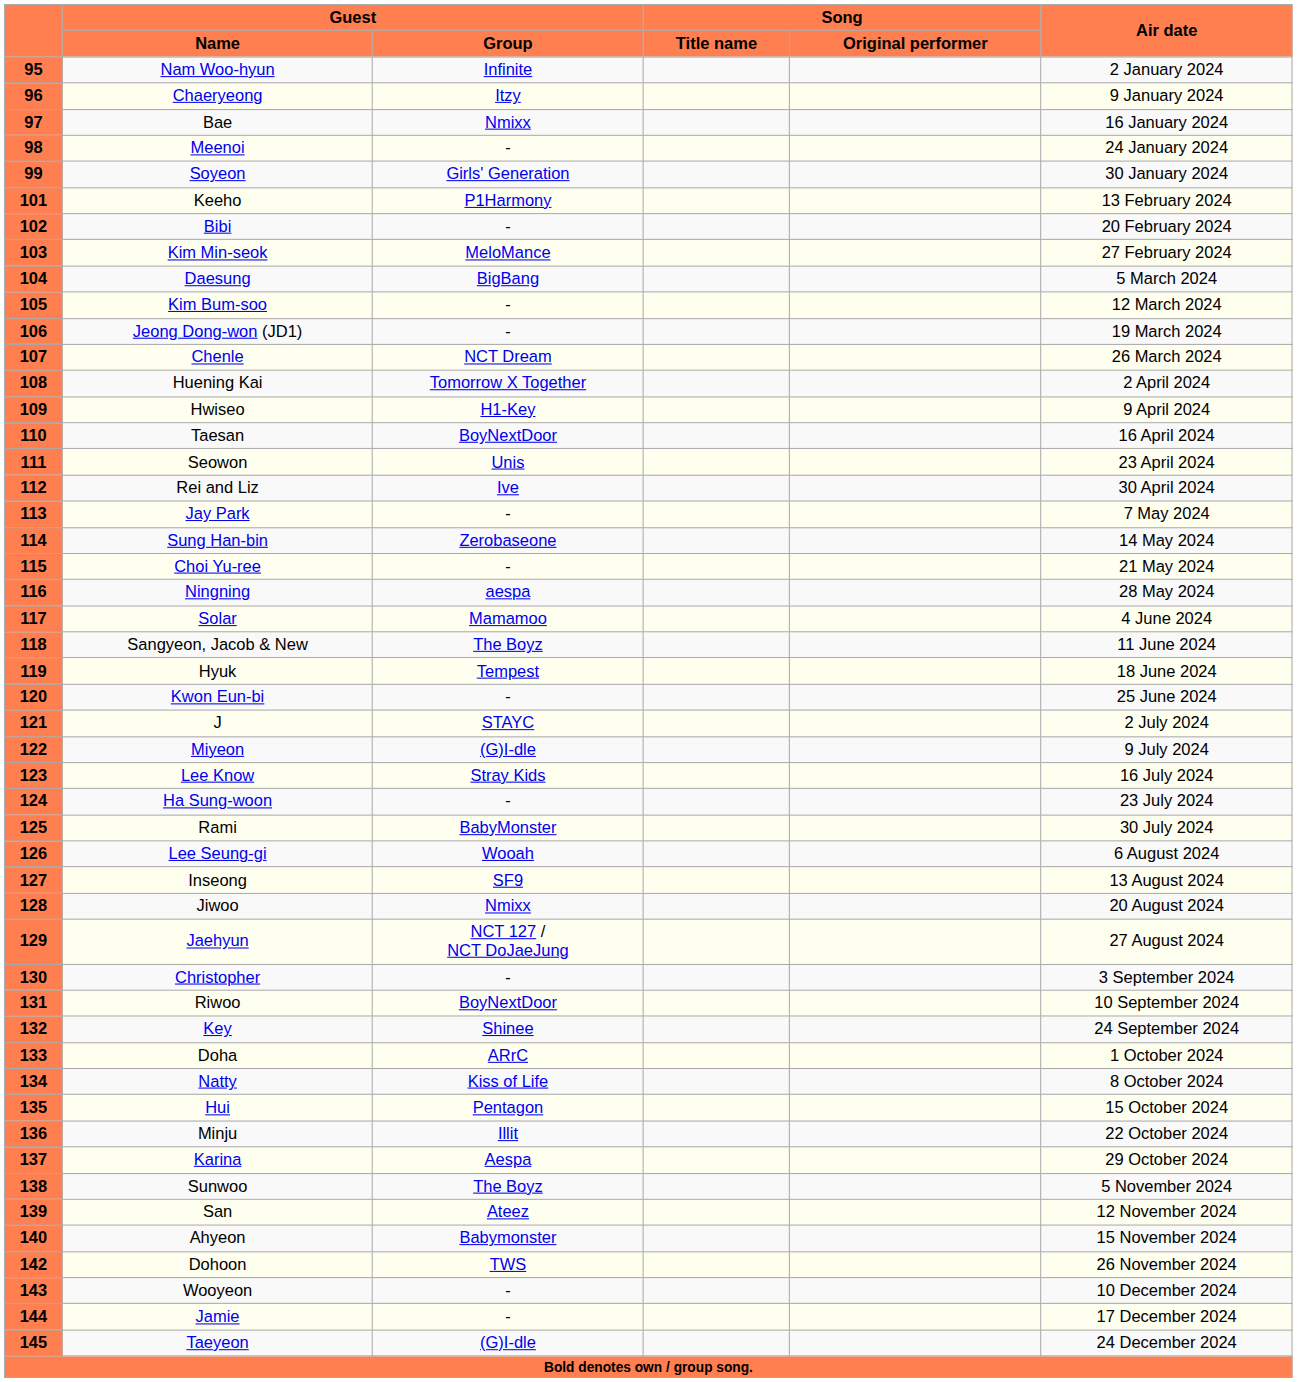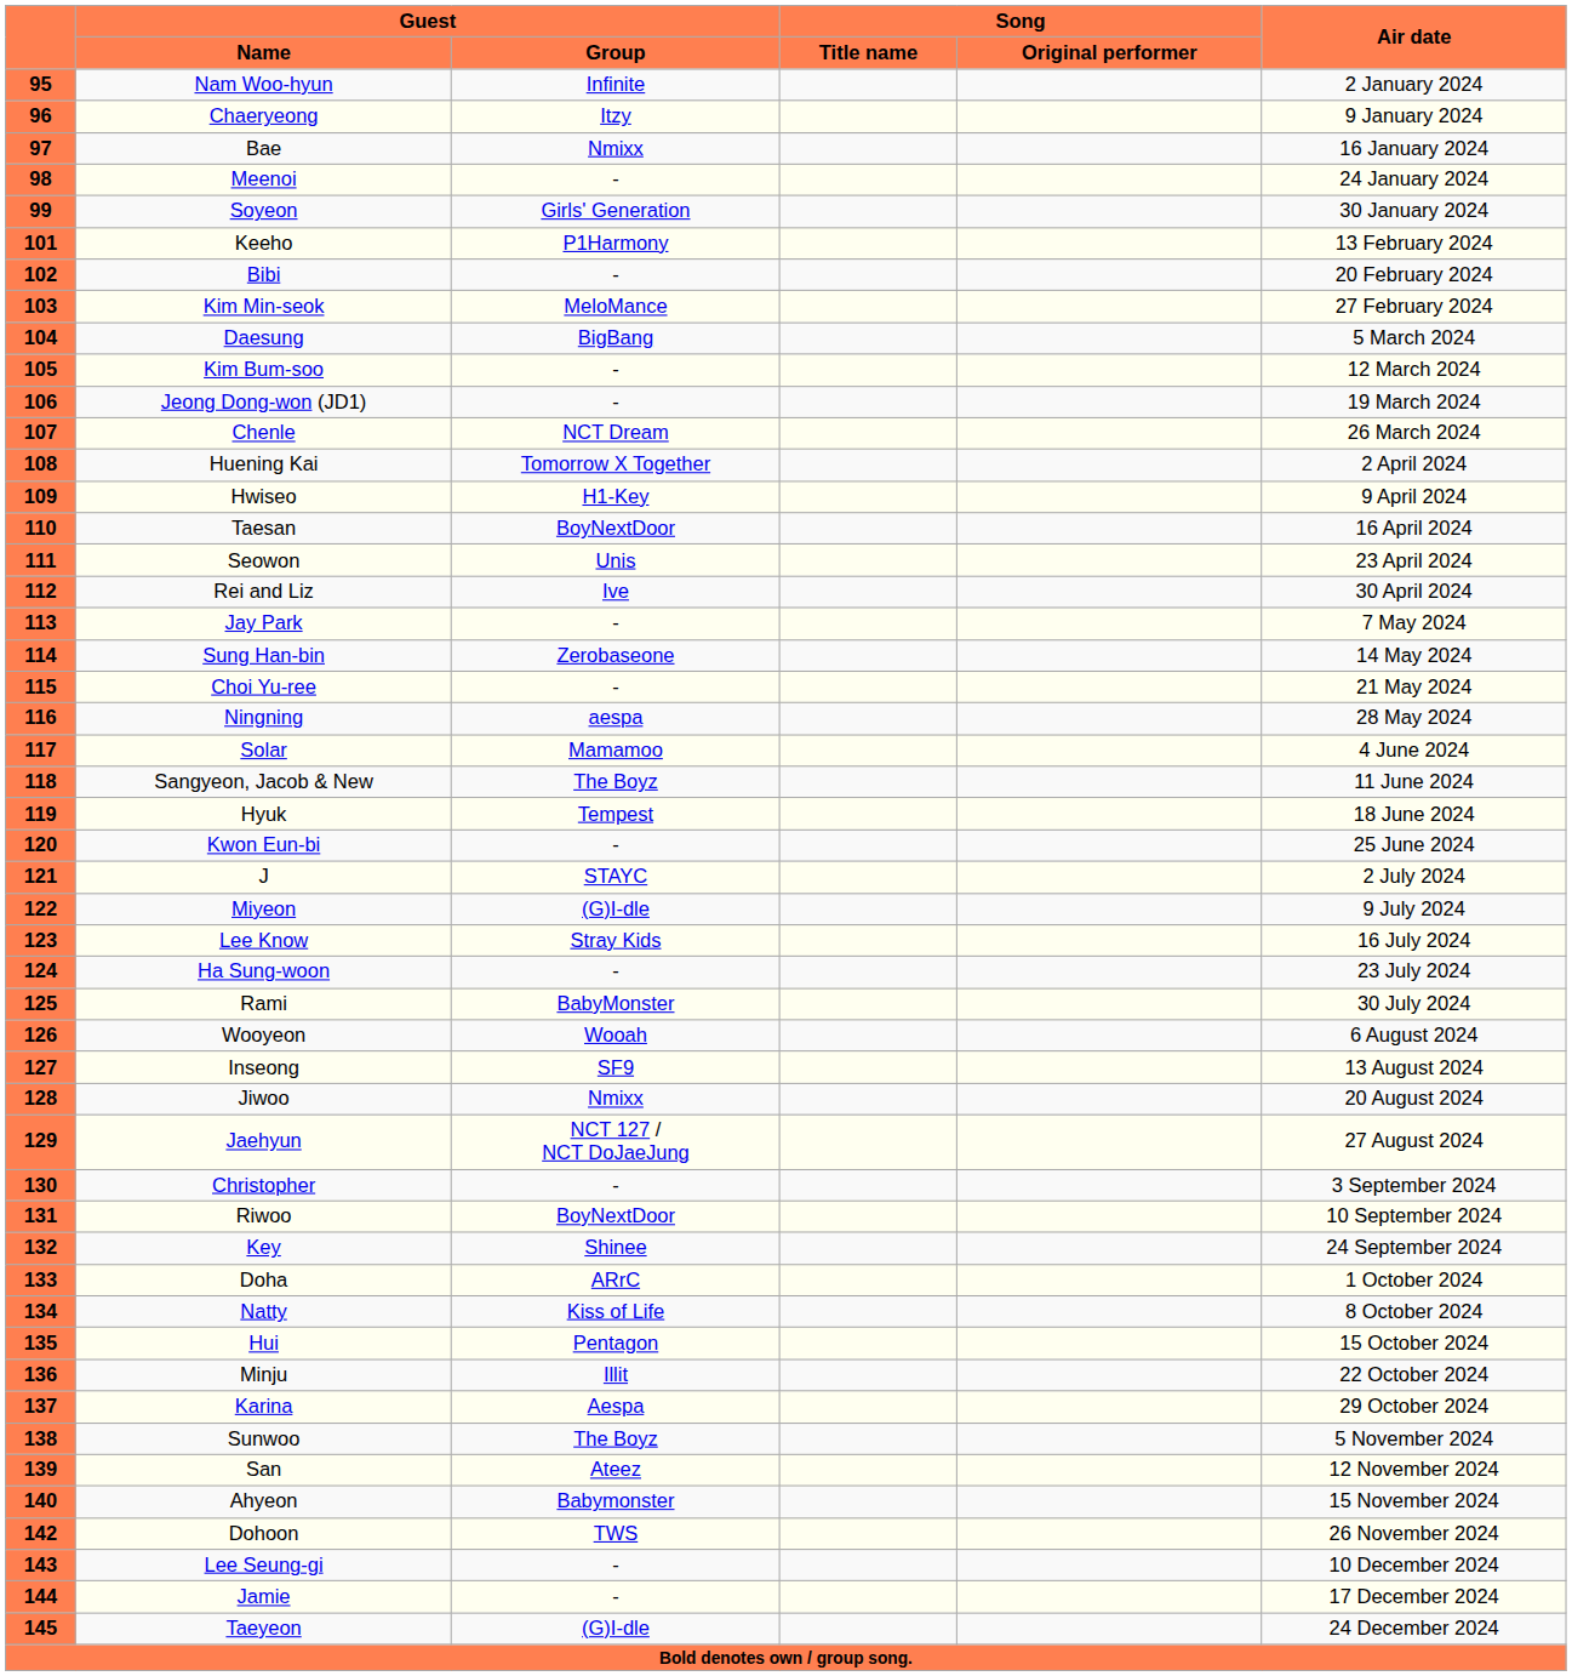126 | Guest / Name: Lee Seung-gi -> Wooyeon
143 | Guest / Name: Wooyeon -> Lee Seung-gi
